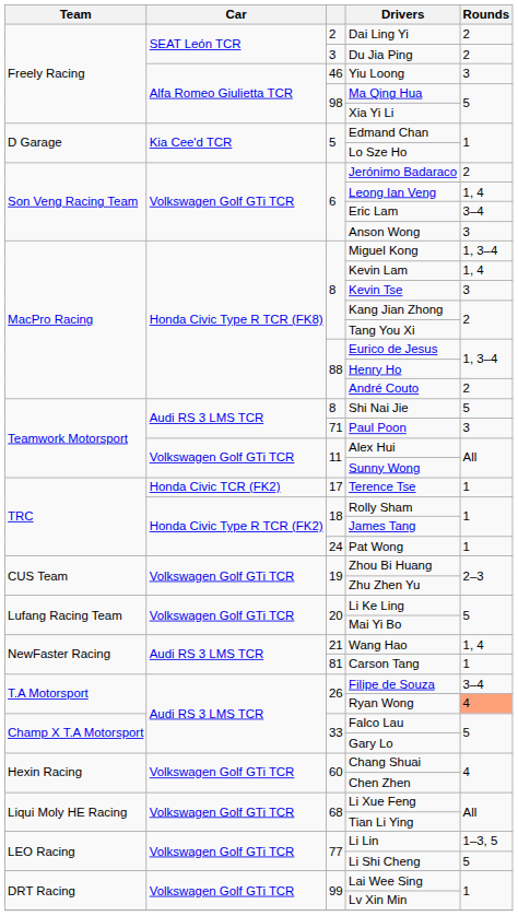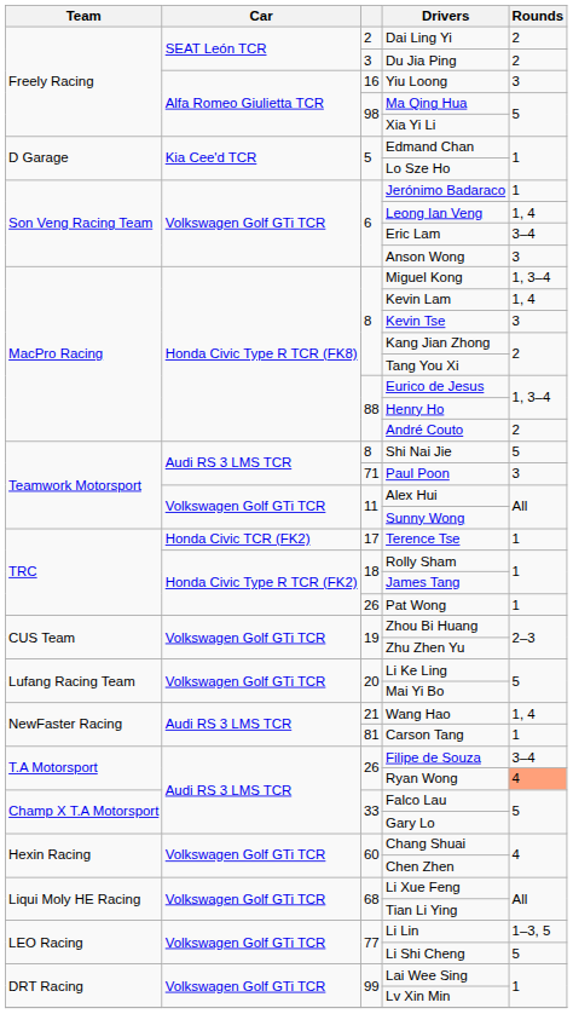Yiu Loong | column 3: 46 -> 16
Jerónimo Badaraco | Rounds: 2 -> 1
Pat Wong | column 3: 24 -> 26
